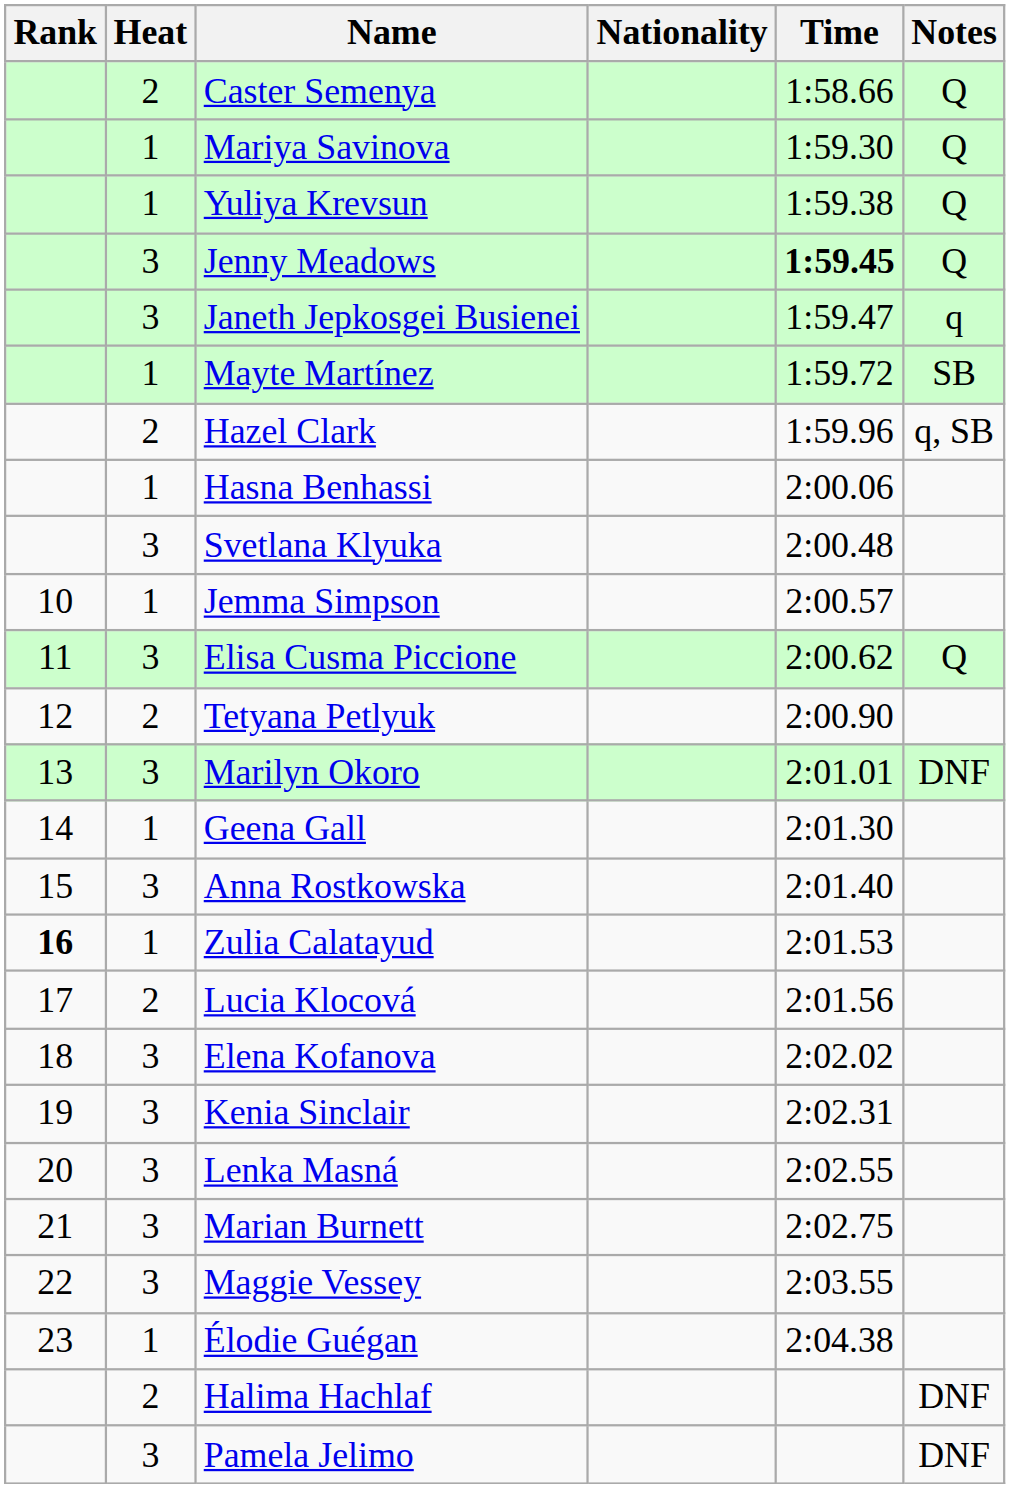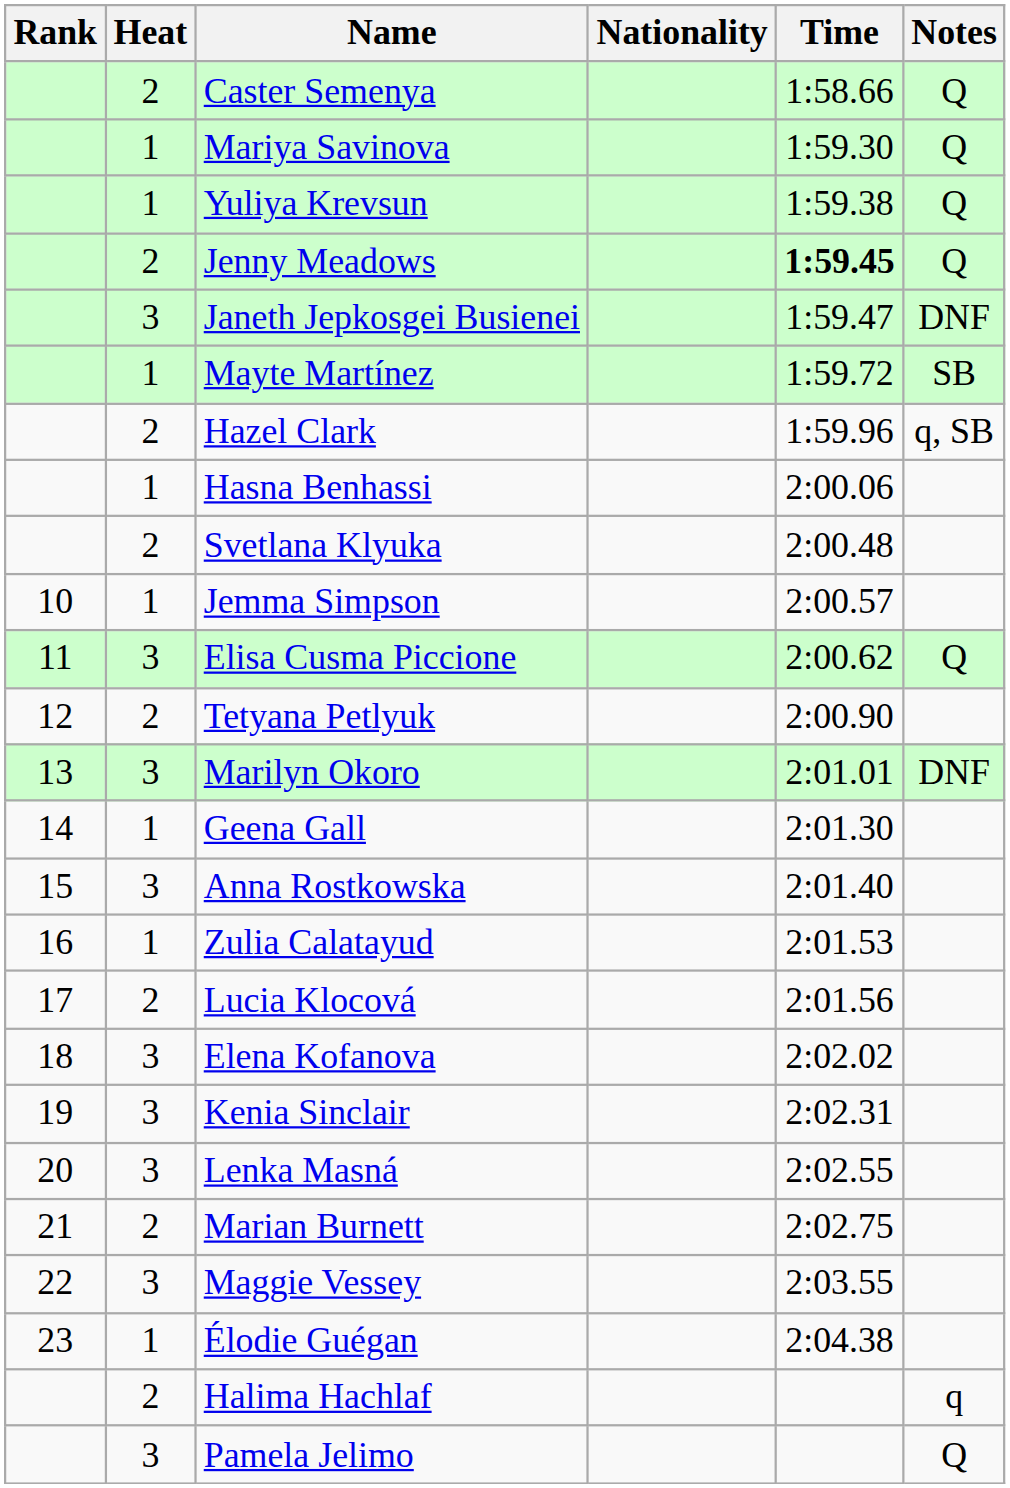Jenny Meadows | Heat: 3 -> 2
Janeth Jepkosgei Busienei | Notes: q -> DNF
Svetlana Klyuka | Heat: 3 -> 2
Zulia Calatayud | Rank: bold -> normal
Marian Burnett | Heat: 3 -> 2
Halima Hachlaf | Notes: DNF -> q
Pamela Jelimo | Notes: DNF -> Q
